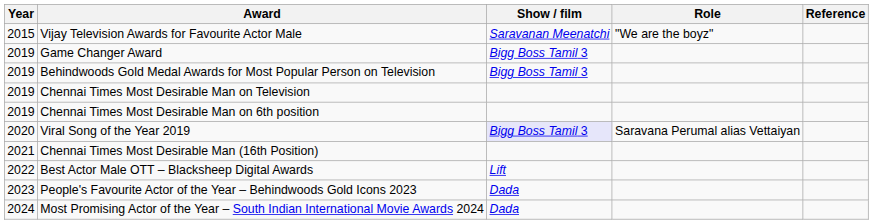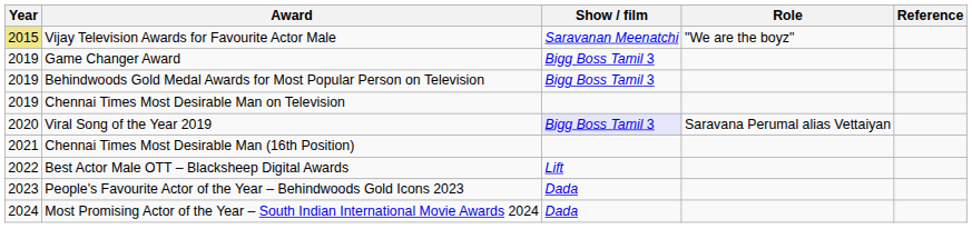Vijay Television Awards for Favourite Actor Male | Year: no background -> khaki background
- row: 2019 | Chennai Times Most Desirable Man on 6th position
